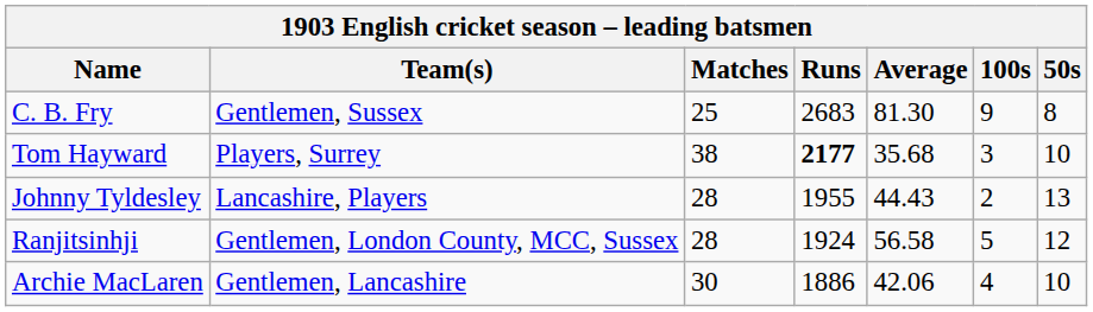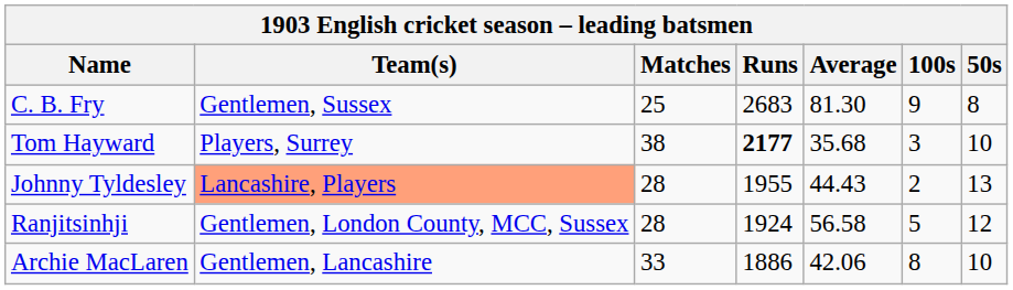Johnny Tyldesley | Team(s): no background -> lightsalmon background
Archie MacLaren | Matches: 30 -> 33
Archie MacLaren | 100s: 4 -> 8
